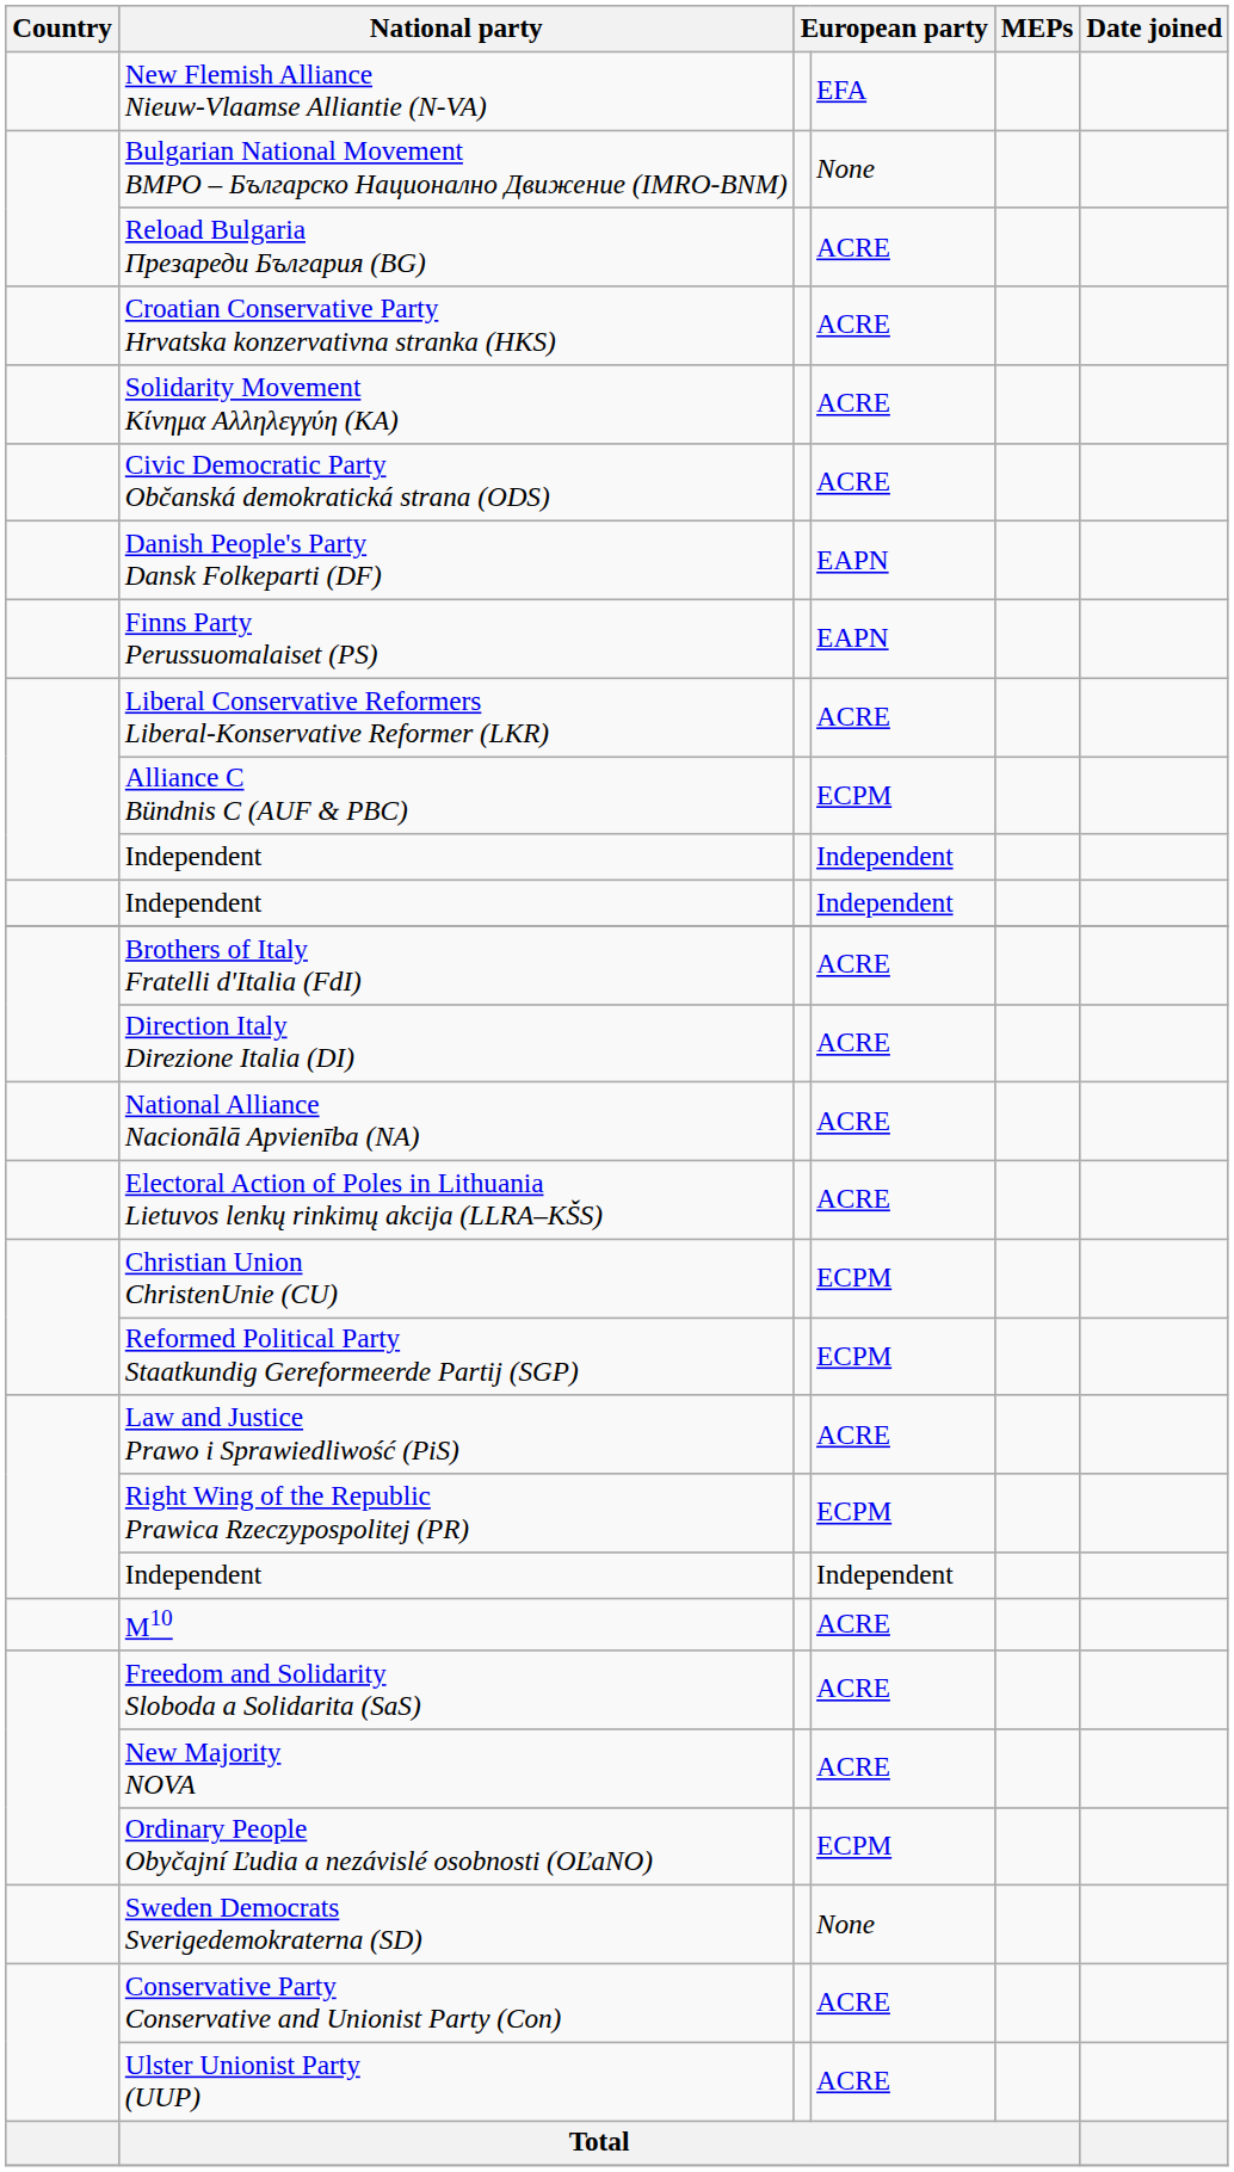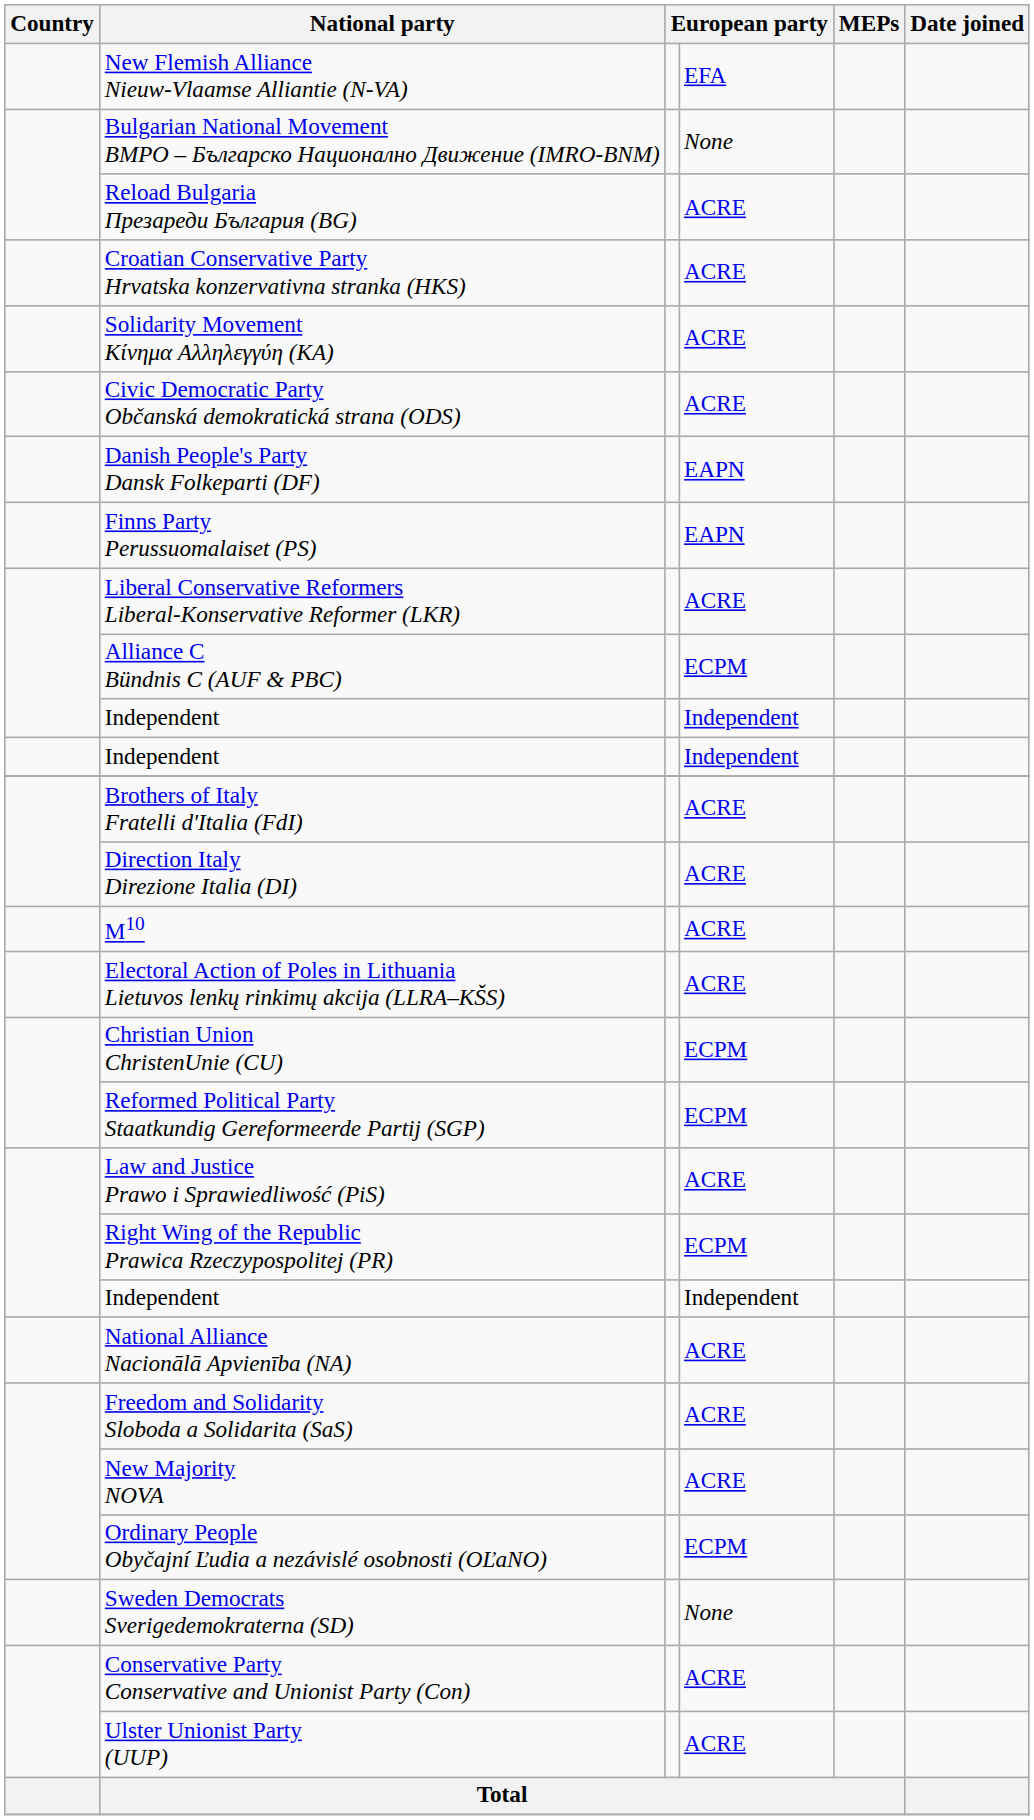rows swapped: National Alliance Nacionālā Apvienība (NA) <-> M10
